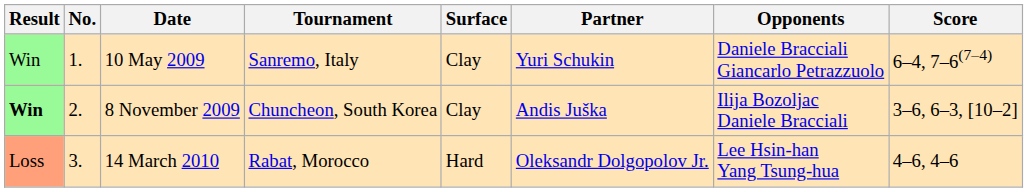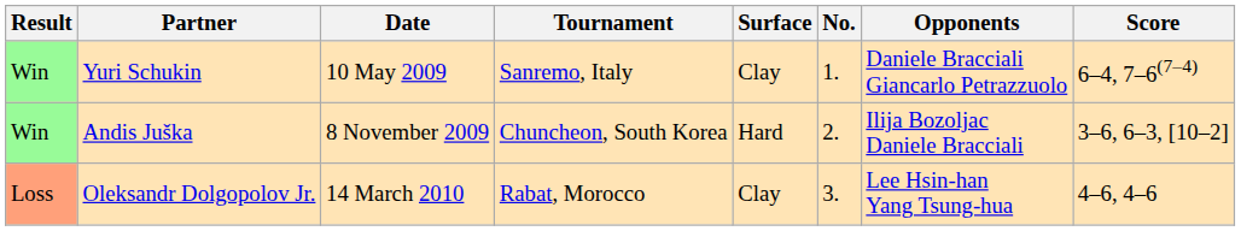columns swapped: No. <-> Partner
8 November 2009 | Result: bold -> normal
8 November 2009 | Surface: Clay -> Hard
14 March 2010 | Surface: Hard -> Clay
